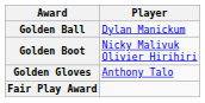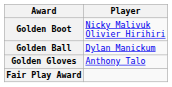rows swapped: Golden Ball <-> Golden Boot
